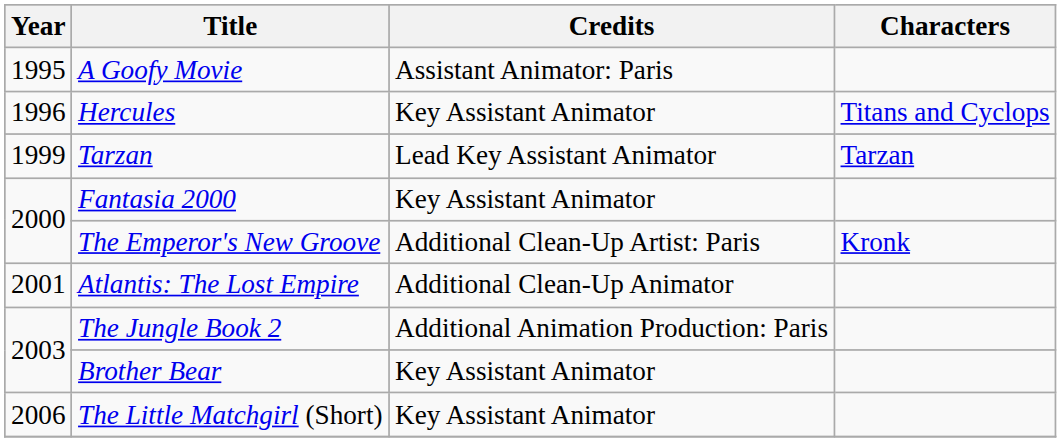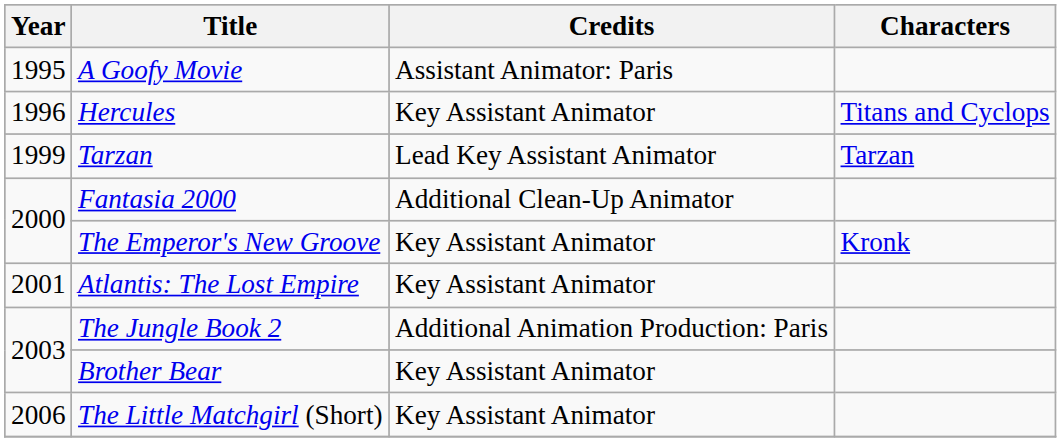Fantasia 2000 | Credits: Key Assistant Animator -> Additional Clean-Up Animator
The Emperor's New Groove | Credits: Additional Clean-Up Artist: Paris -> Key Assistant Animator
Atlantis: The Lost Empire | Credits: Additional Clean-Up Animator -> Key Assistant Animator
